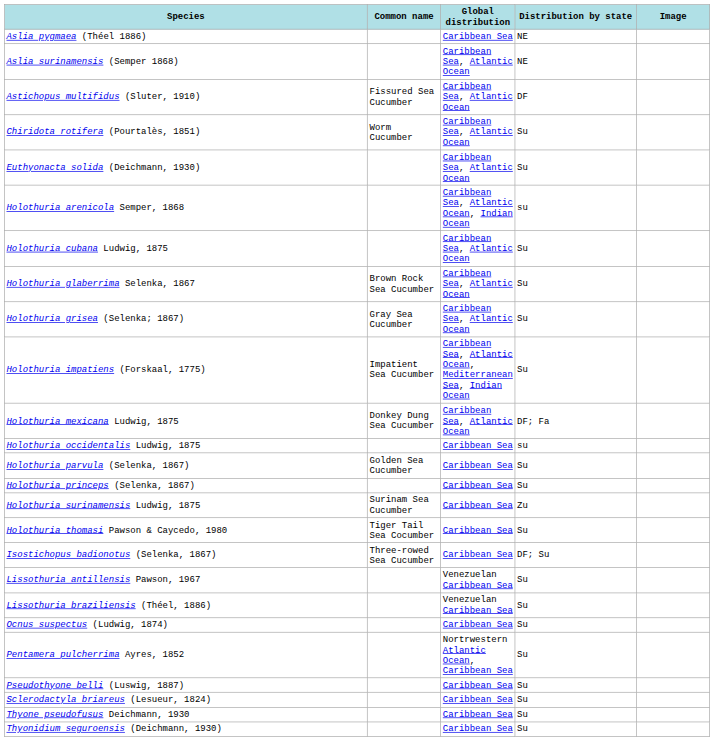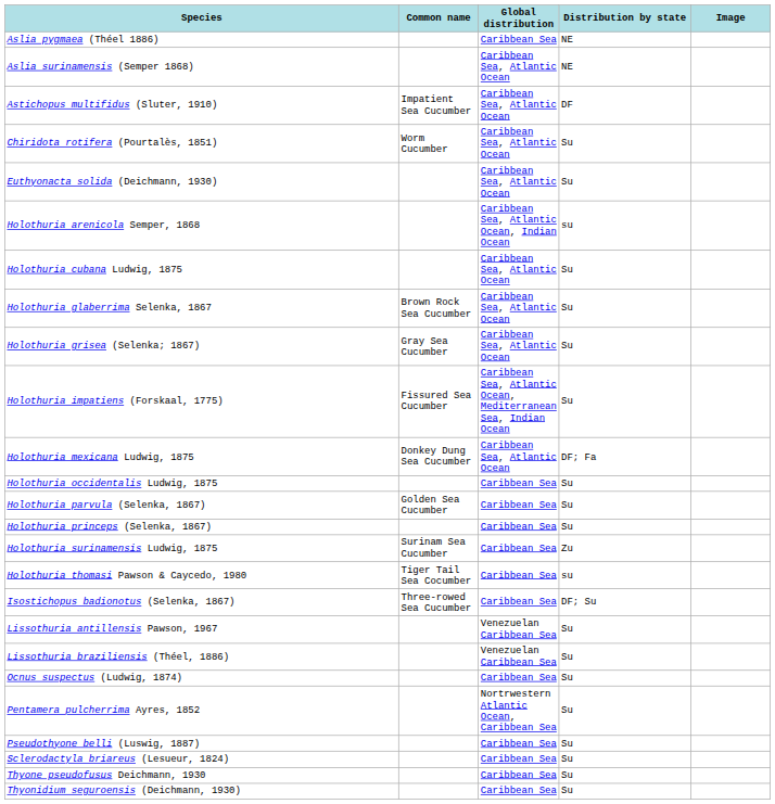Astichopus multifidus (Sluter, 1910) | Common name: Fissured Sea Cucumber -> Impatient Sea Cucumber
Holothuria impatiens (Forskaal, 1775) | Common name: Impatient Sea Cucumber -> Fissured Sea Cucumber
Holothuria occidentalis Ludwig, 1875 | Distribution by state: su -> Su
Holothuria thomasi Pawson & Caycedo, 1980 | Distribution by state: Su -> su
